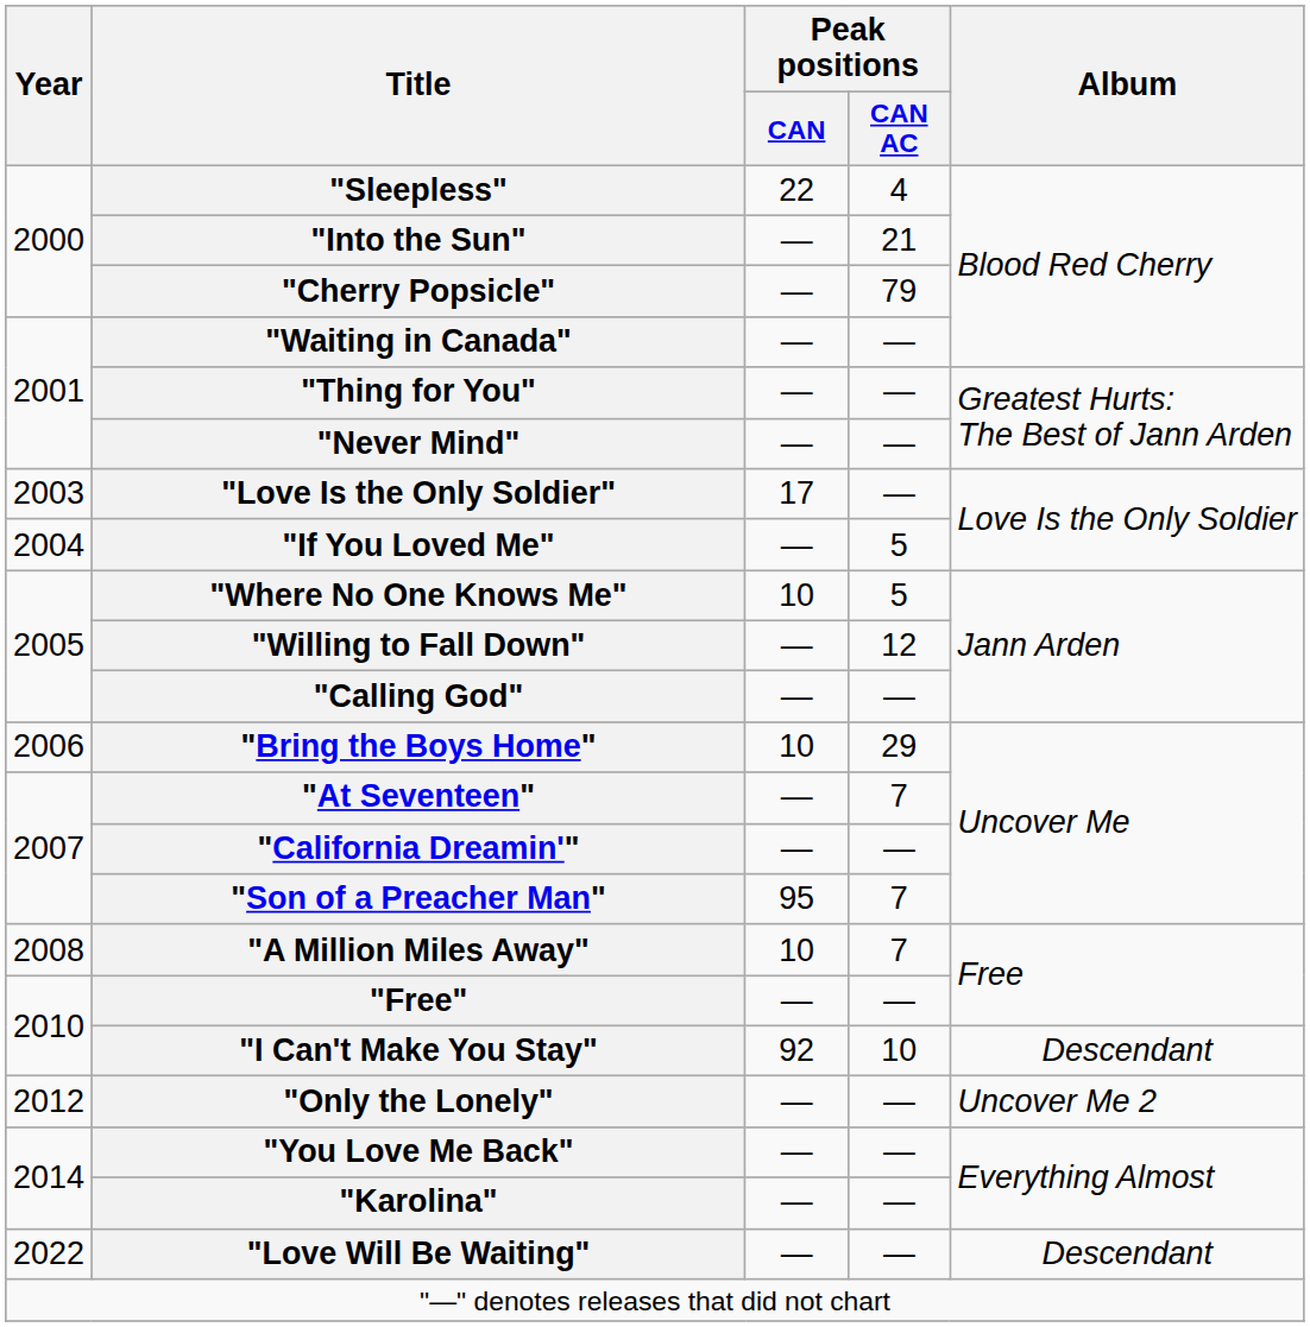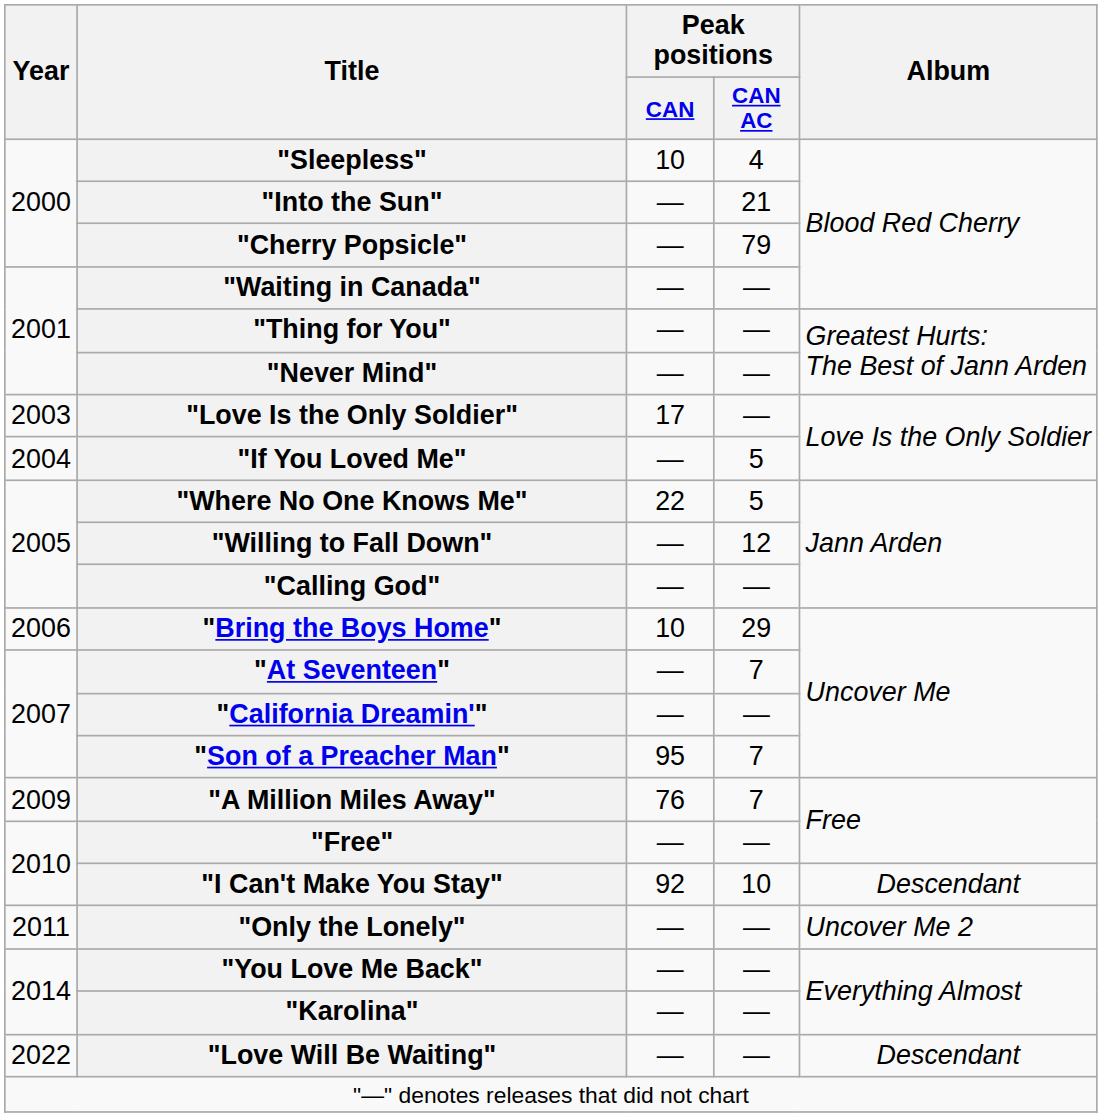"Sleepless" | Peak positions / CAN: 22 -> 10
"Where No One Knows Me" | Peak positions / CAN: 10 -> 22
"A Million Miles Away" | Year: 2008 -> 2009
"A Million Miles Away" | Peak positions / CAN: 10 -> 76
"Only the Lonely" | Year: 2012 -> 2011
